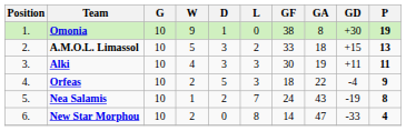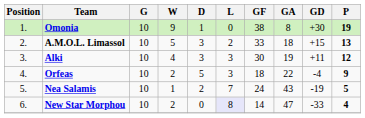Alki | P: 11 -> 12
Nea Salamis | P: 8 -> 5
New Star Morphou | L: no background -> lavender background
